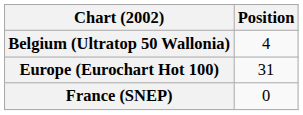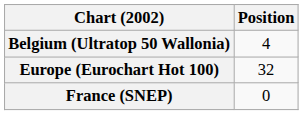Europe (Eurochart Hot 100) | Position: 31 -> 32
